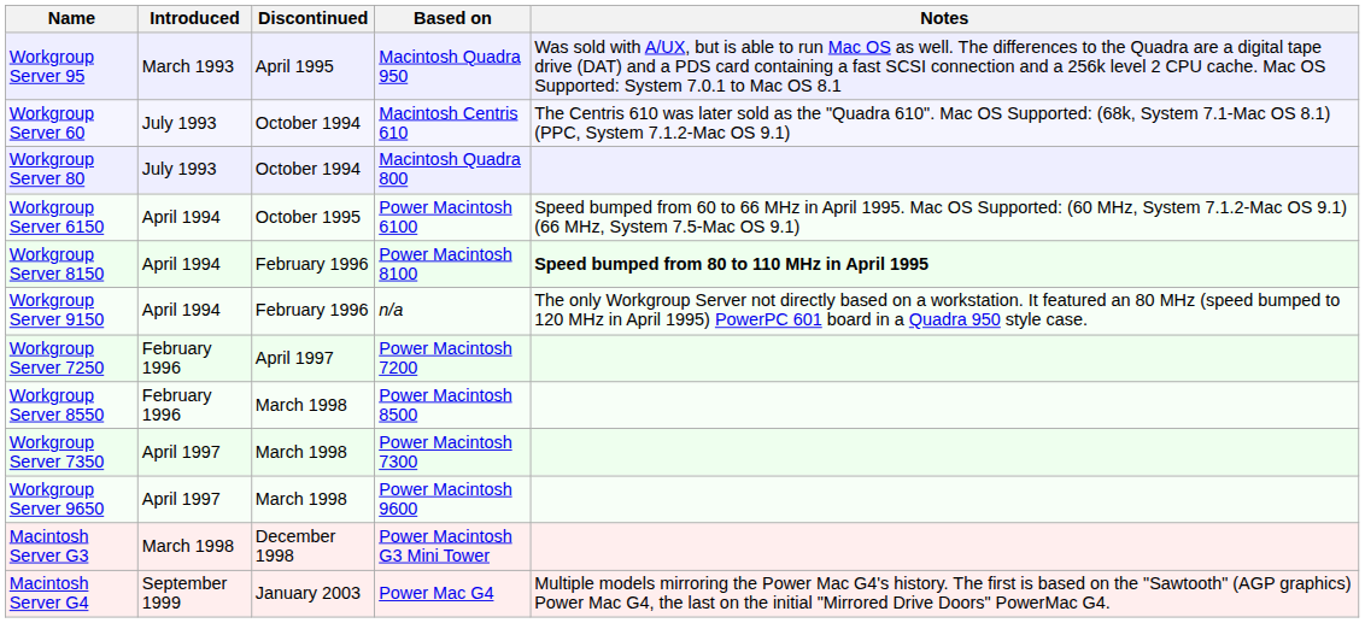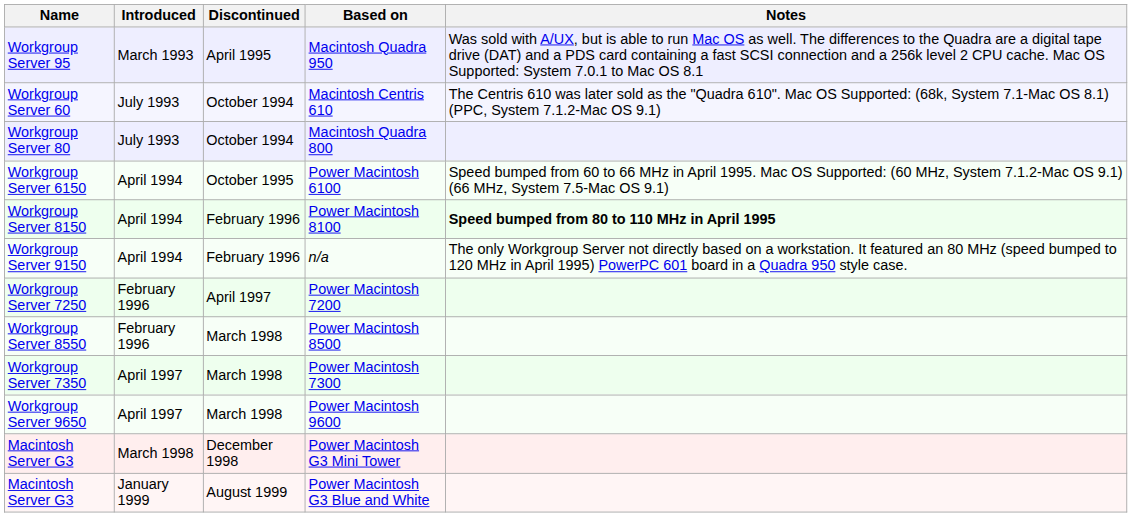+ row: Macintosh Server G3 | January 1999 | August 1999 | Power Macintosh G3 Blue and White
- row: Macintosh Server G4 | September 1999 | January 2003 | Power Mac G4 | Multiple models mirroring the Power Mac G4's history. The first is based on the "Sawtooth" (AGP graphics) Power Mac G4, the last on the initial "Mirrored Drive Doors" PowerMac G4.
